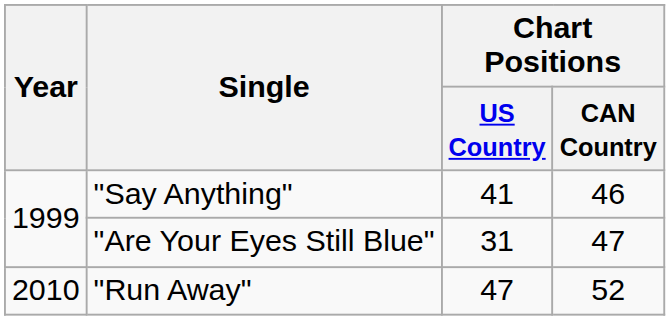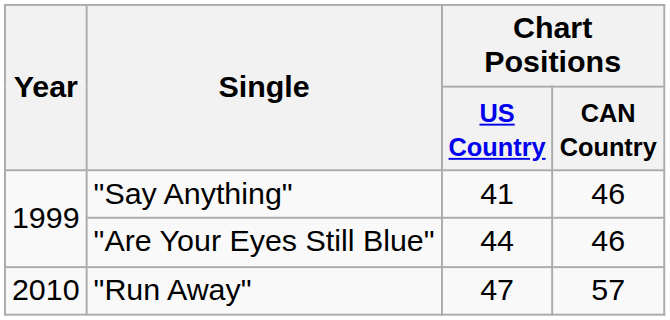"Are Your Eyes Still Blue" | Chart Positions / US Country: 31 -> 44
"Are Your Eyes Still Blue" | Chart Positions / CAN Country: 47 -> 46
"Run Away" | Chart Positions / CAN Country: 52 -> 57
